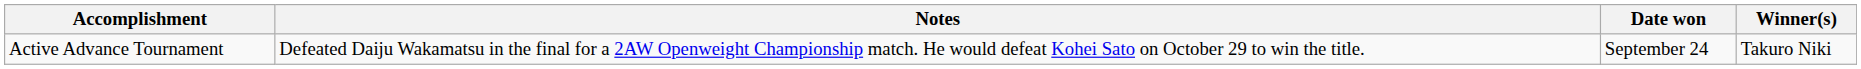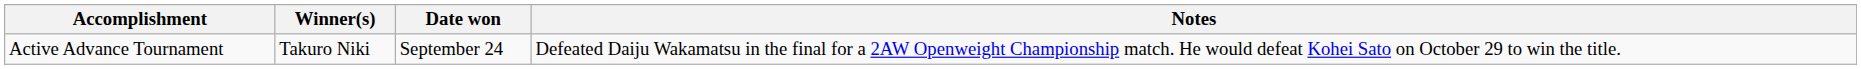columns swapped: Winner(s) <-> Notes
